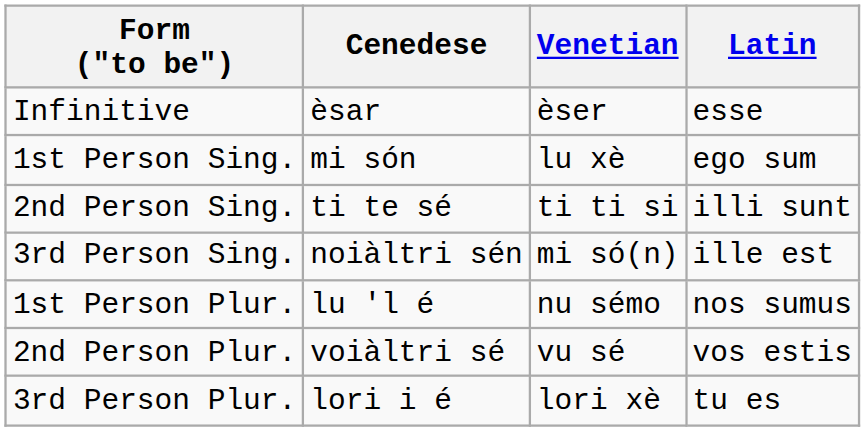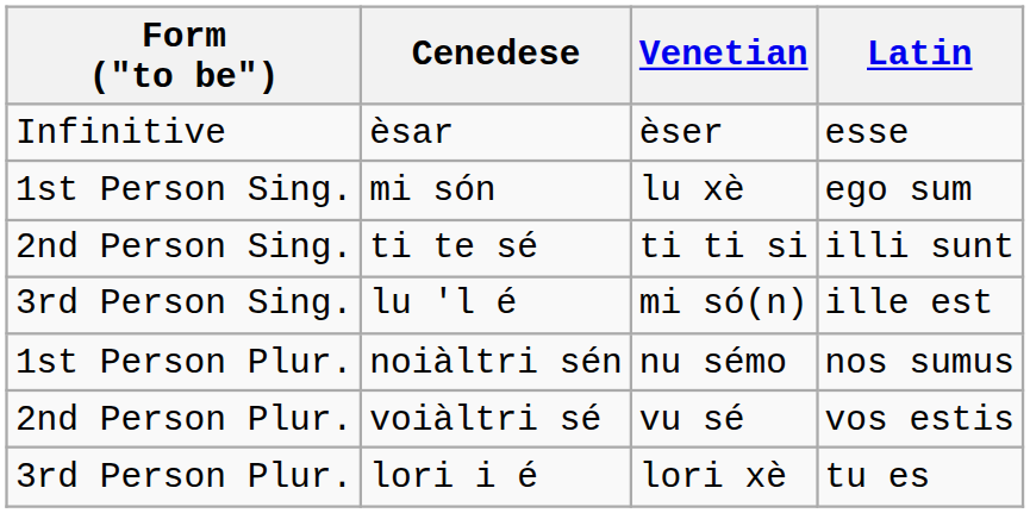3rd Person Sing. | Cenedese: noiàltri sén -> lu 'l é
1st Person Plur. | Cenedese: lu 'l é -> noiàltri sén
